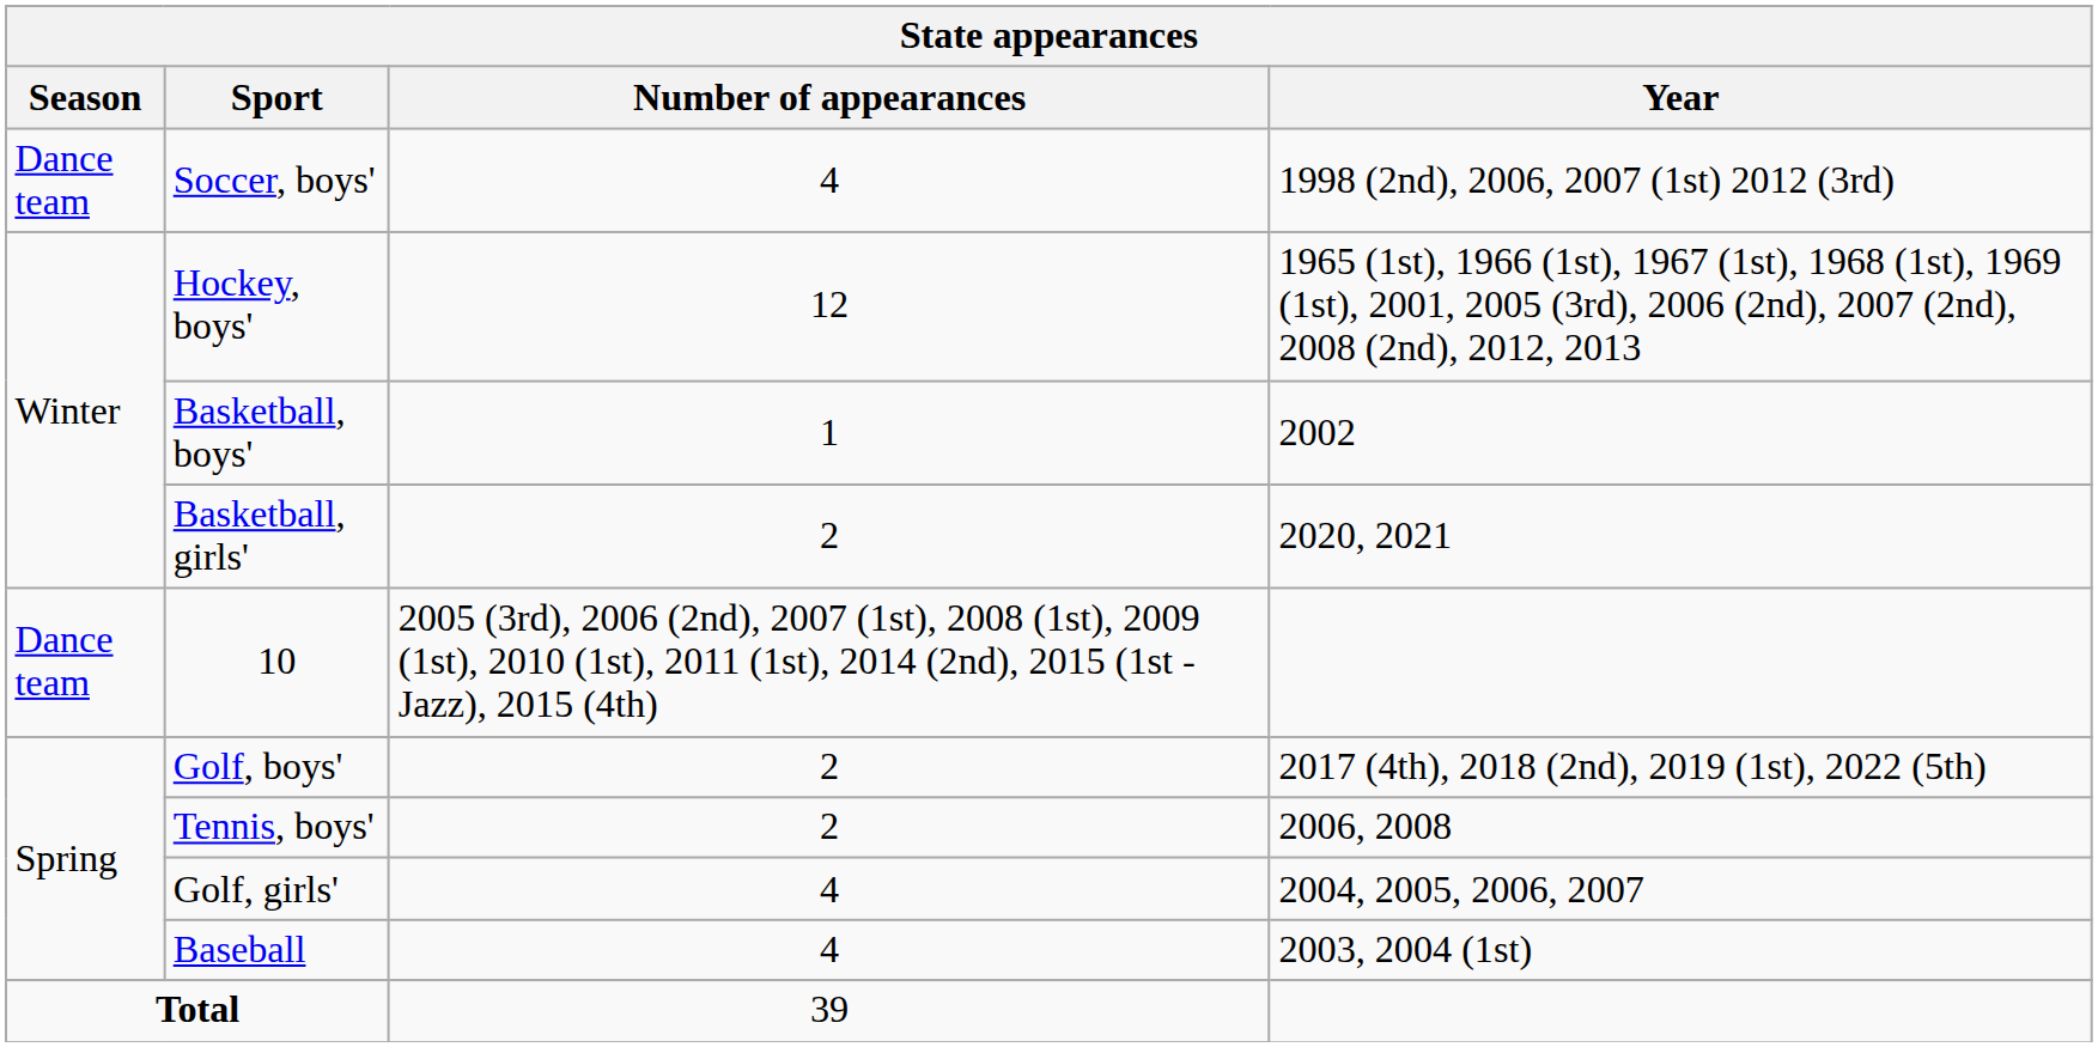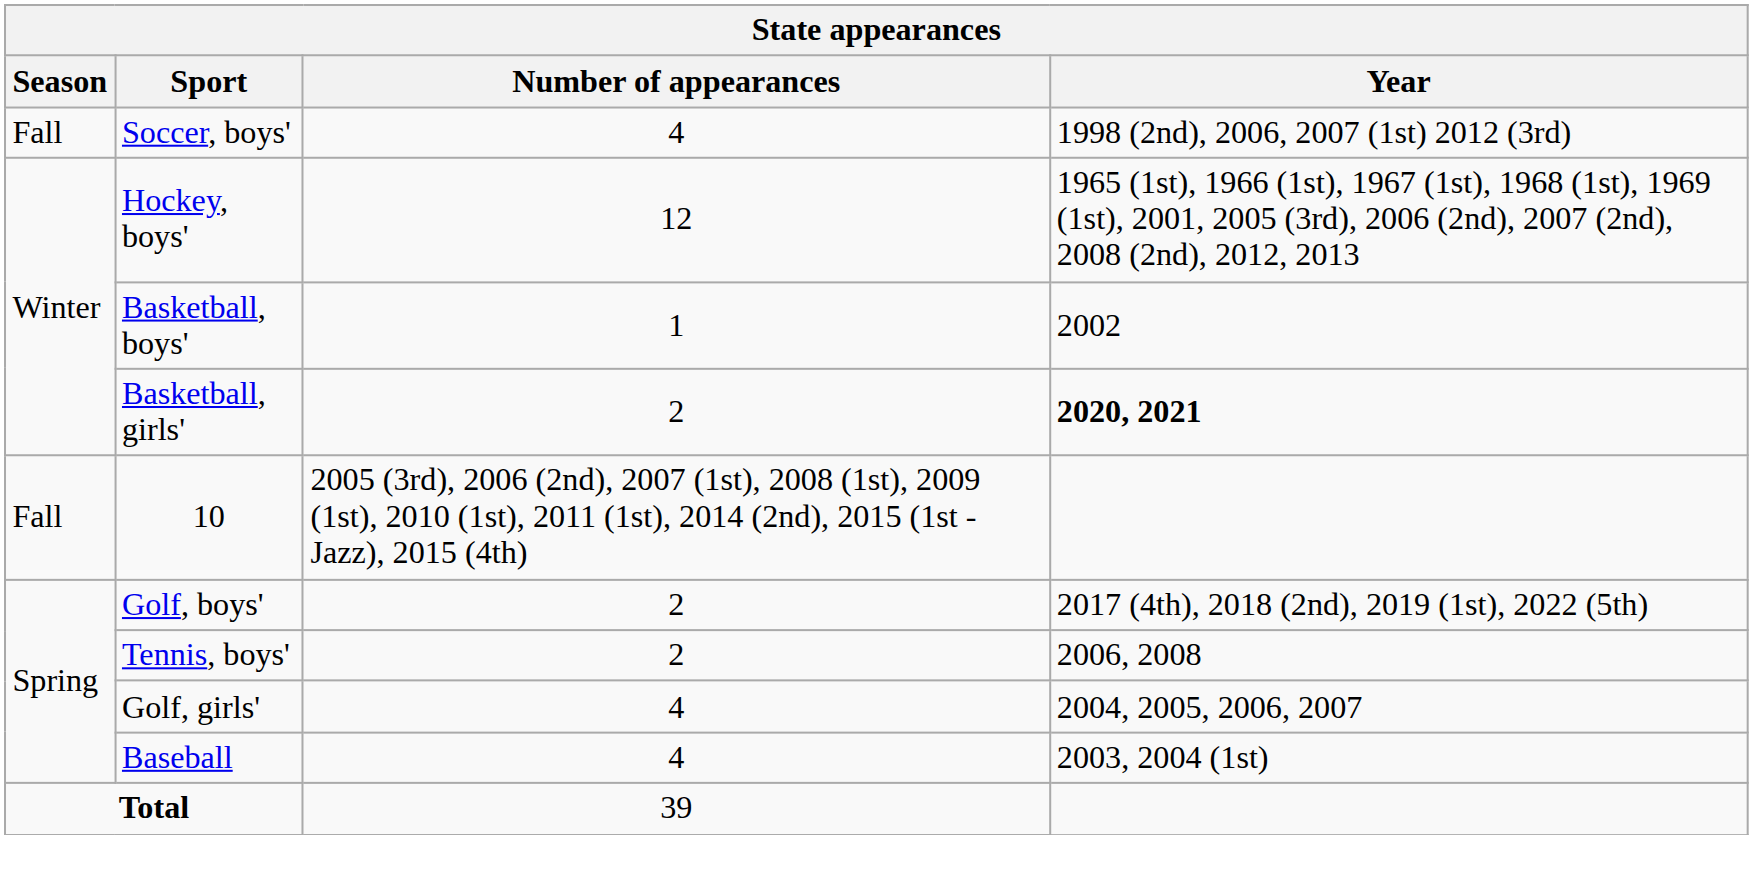Soccer, boys' | Season: Dance team -> Fall
Basketball, girls' | Year: normal -> bold
10 | Season: Dance team -> Fall
